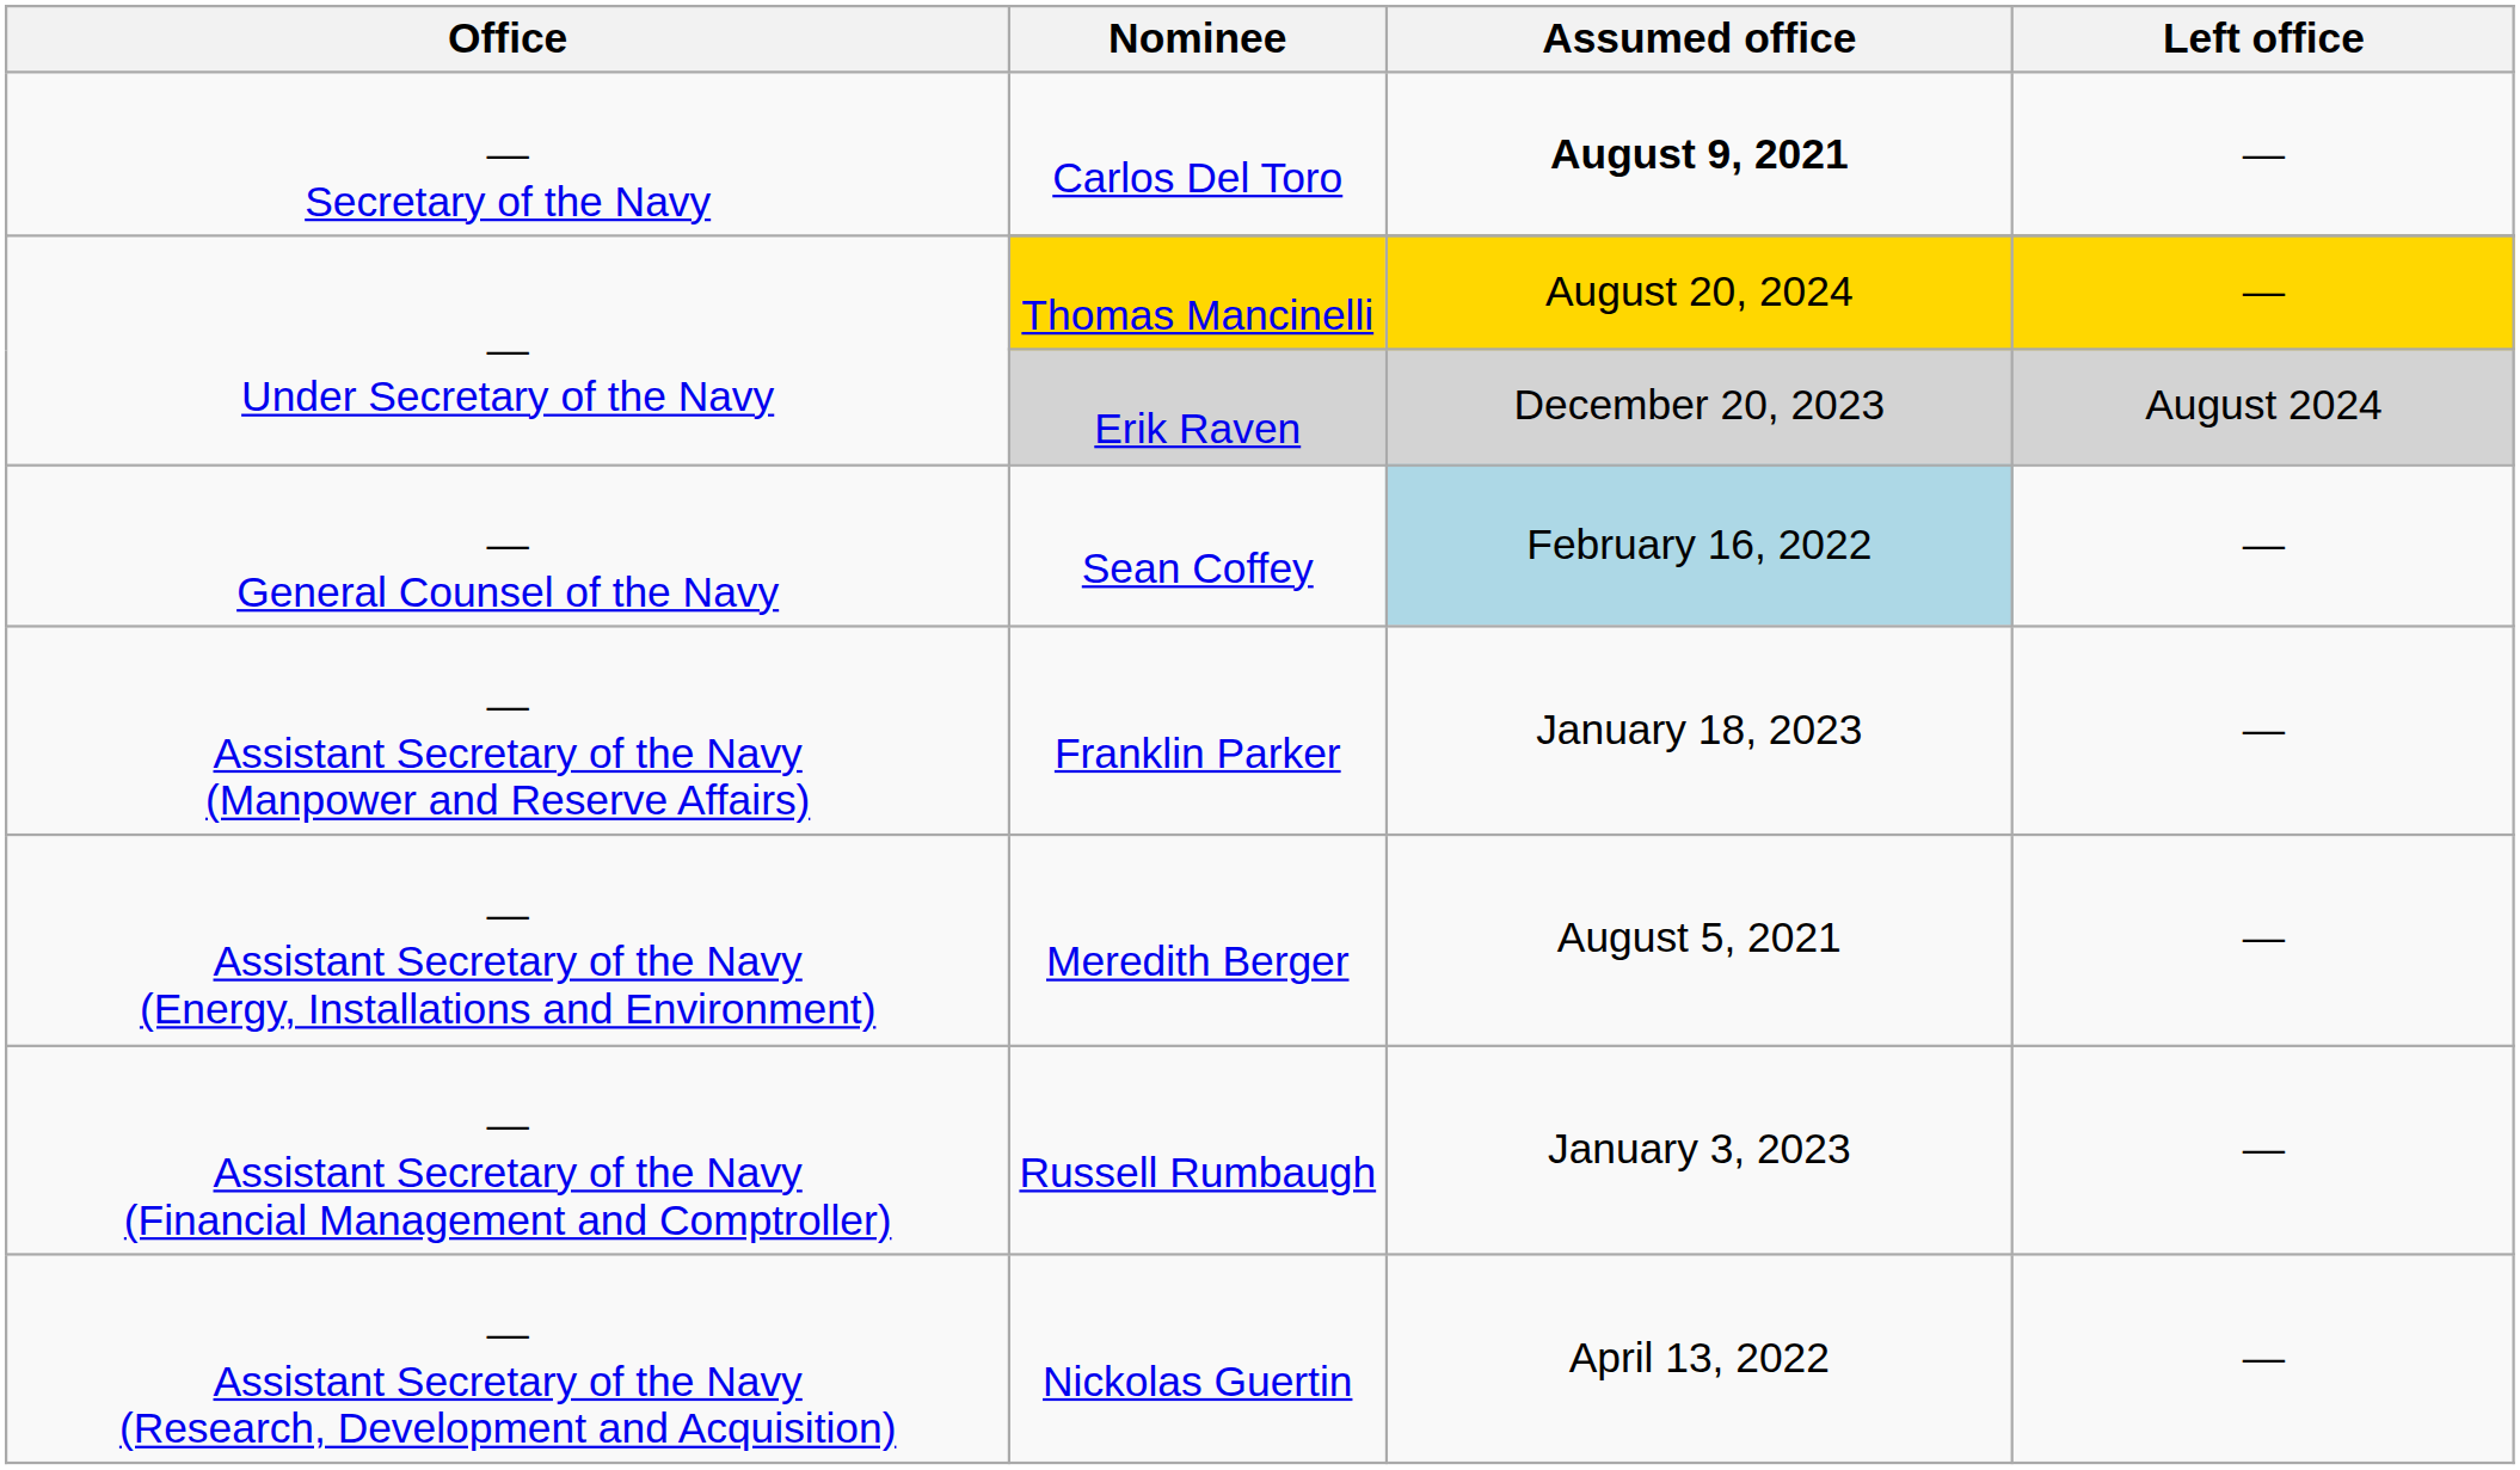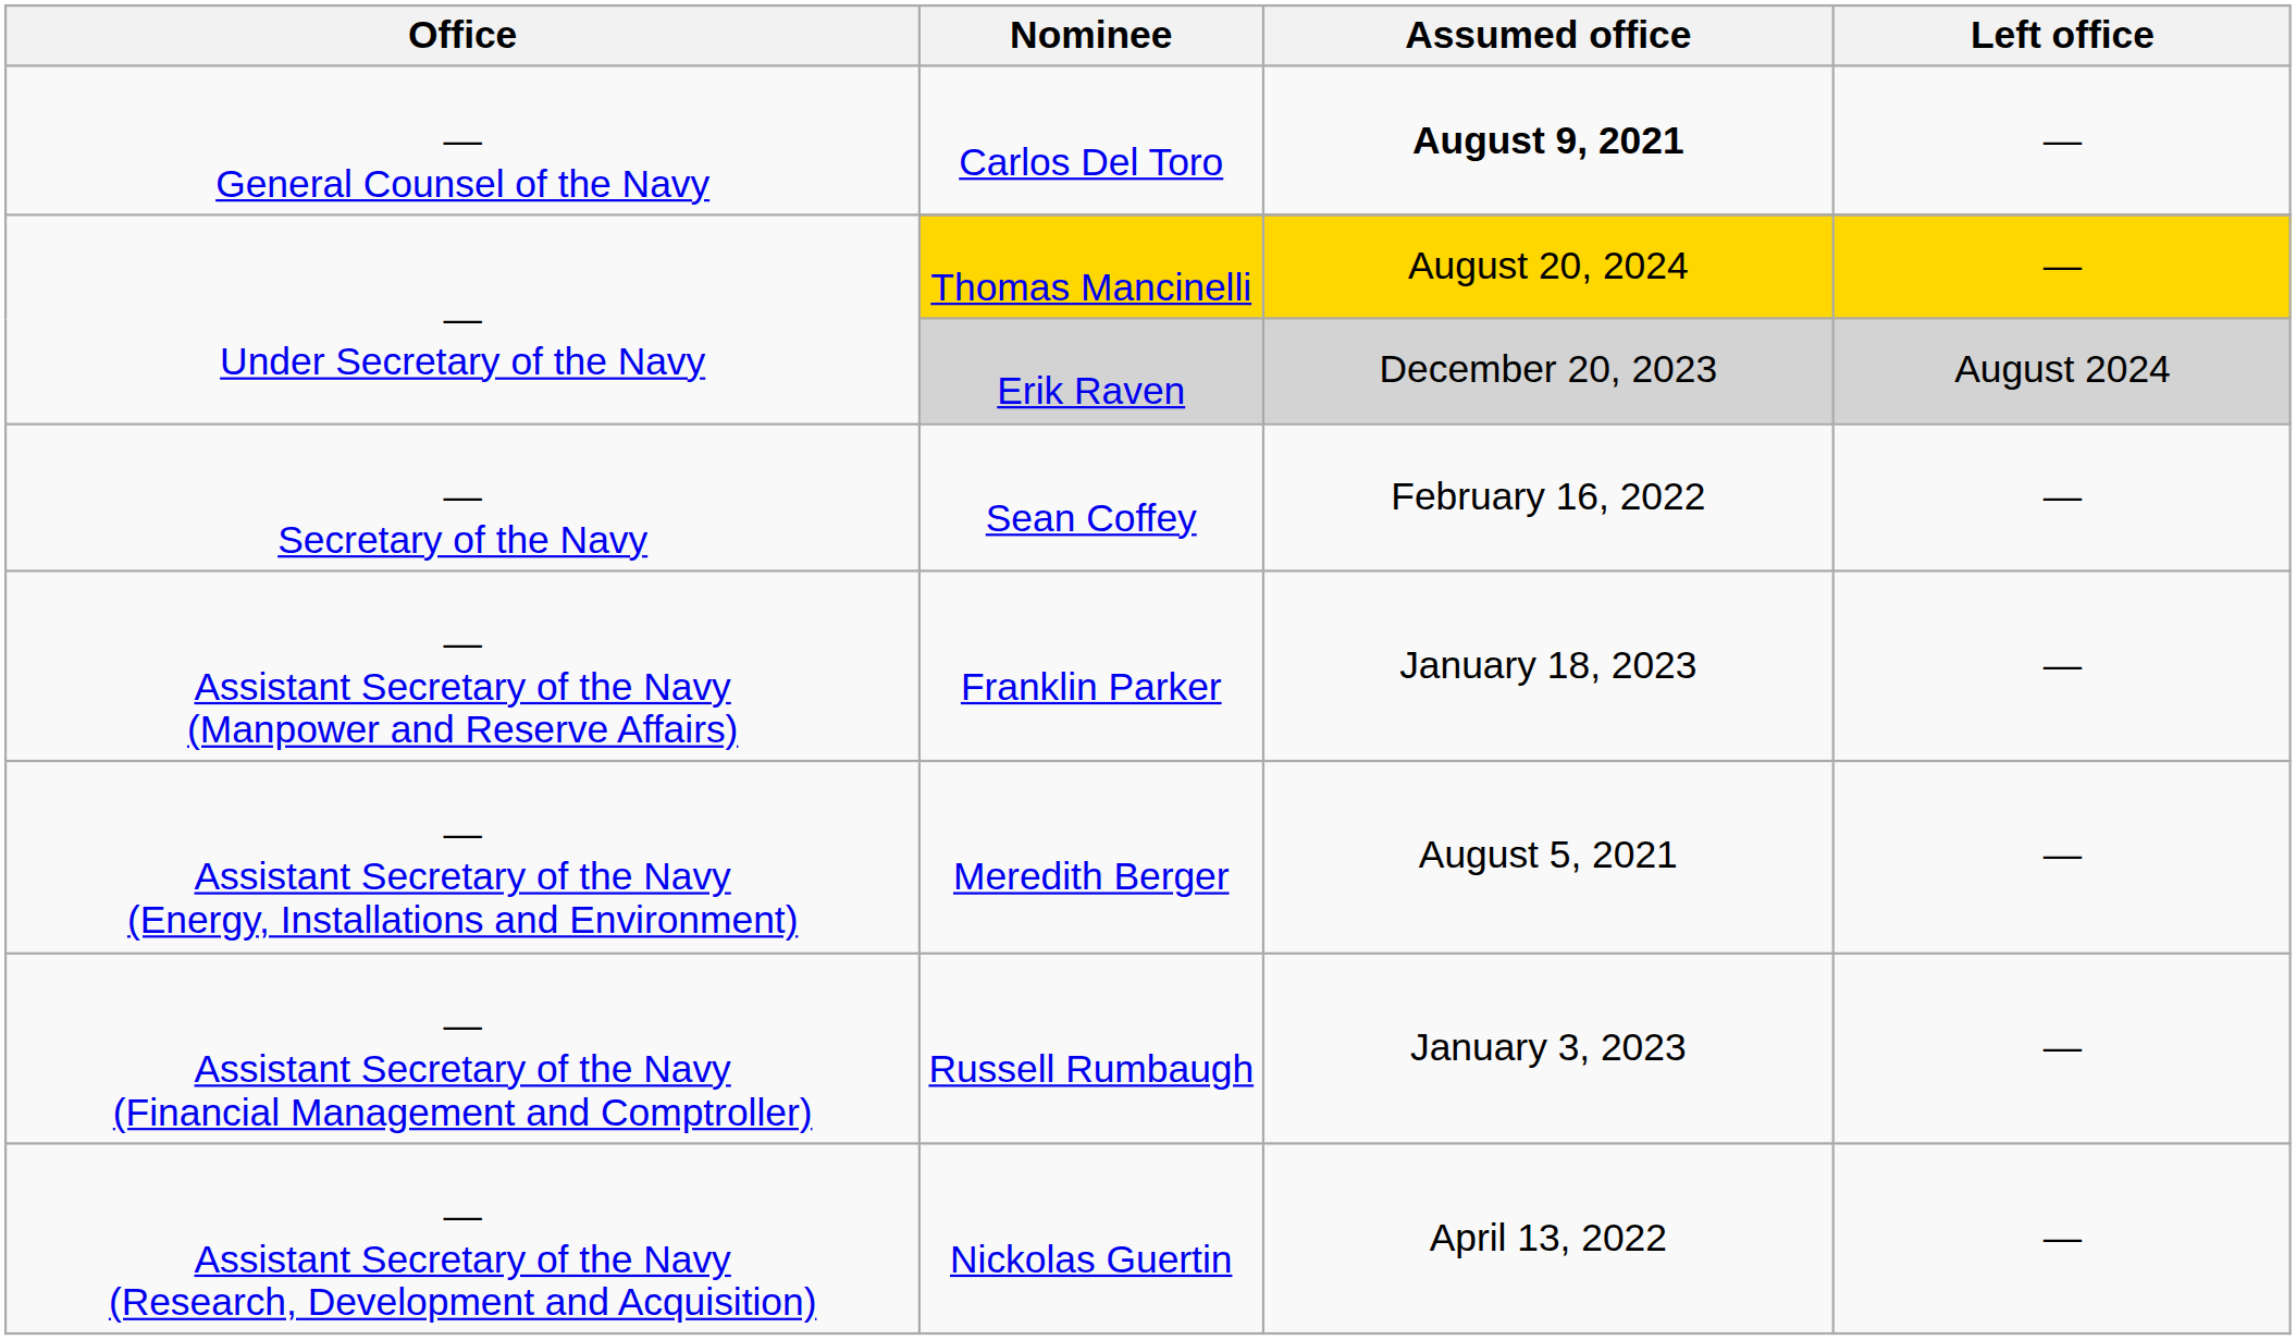Carlos Del Toro | Office: — Secretary of the Navy -> — General Counsel of the Navy
Sean Coffey | Office: — General Counsel of the Navy -> — Secretary of the Navy
Sean Coffey | Assumed office: lightblue background -> no background
